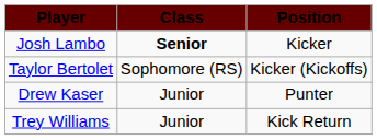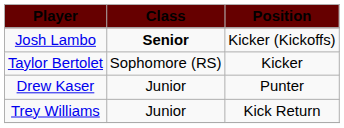Josh Lambo | Position: Kicker -> Kicker (Kickoffs)
Taylor Bertolet | Position: Kicker (Kickoffs) -> Kicker
